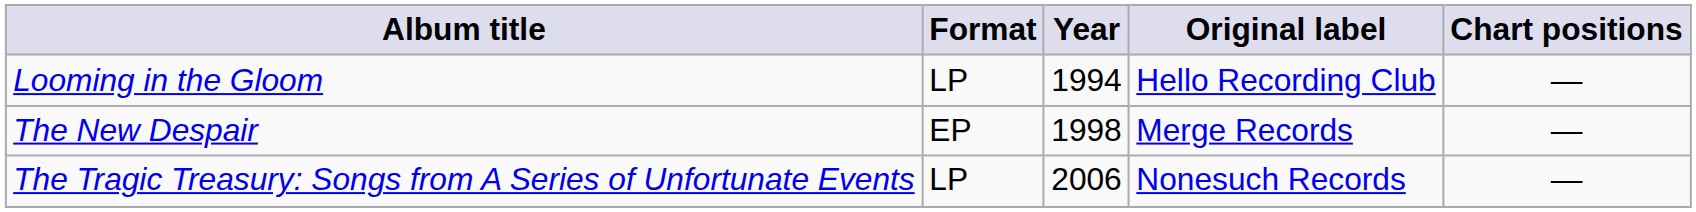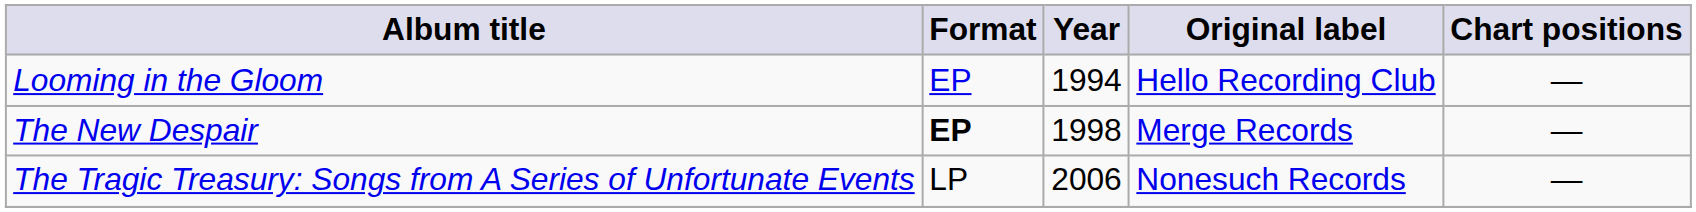Looming in the Gloom | Format: LP -> EP
The New Despair | Format: normal -> bold
